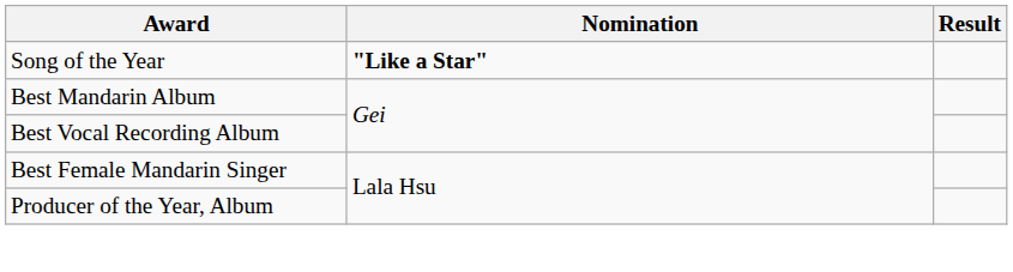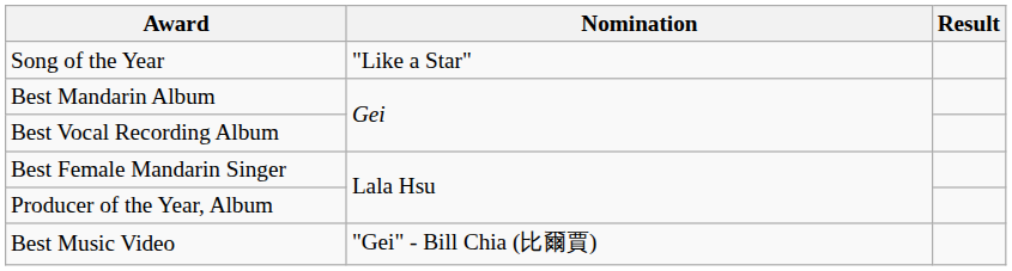Song of the Year | Nomination: bold -> normal
+ row: Best Music Video | "Gei" - Bill Chia (比爾賈)
